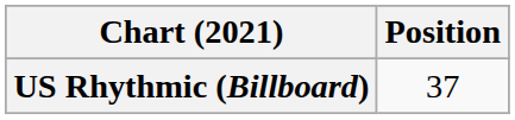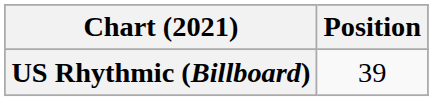US Rhythmic (Billboard) | Position: 37 -> 39
